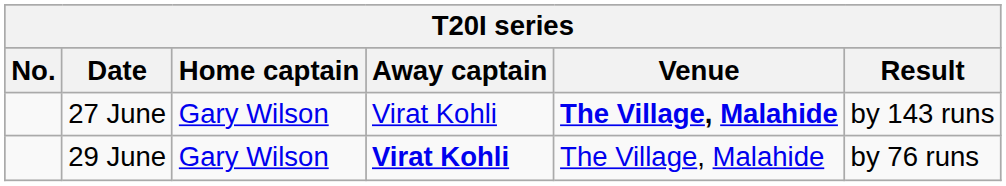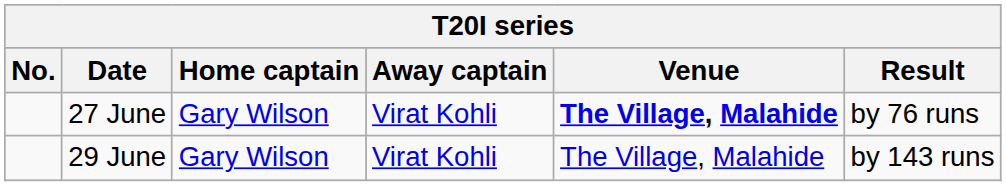27 June | Result: by 143 runs -> by 76 runs
29 June | Away captain: bold -> normal
29 June | Result: by 76 runs -> by 143 runs
